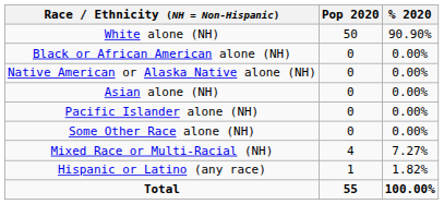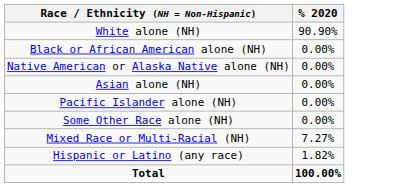- column: Pop 2020 | 50 | 0 | 0 | 0 | 0 | 0 | 4 | 1 | 55
